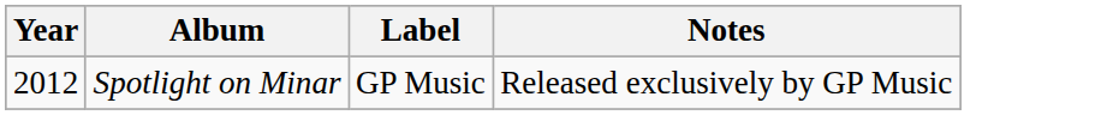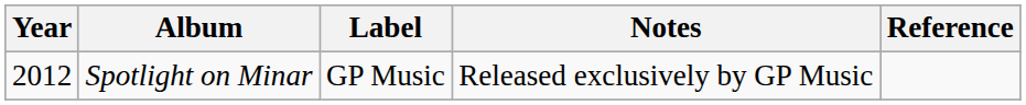+ column: Reference
